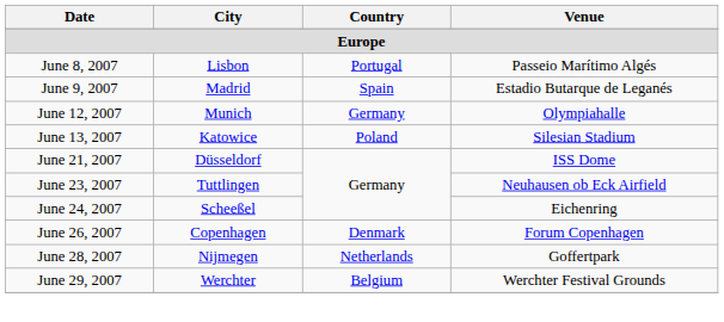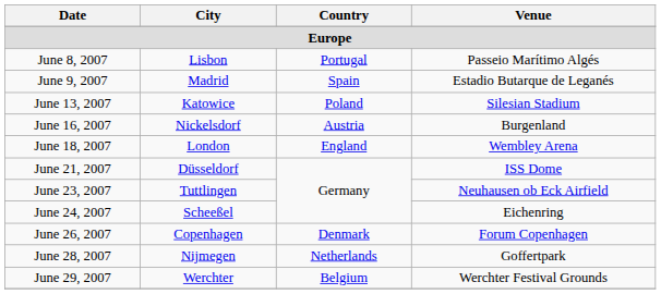- row: June 12, 2007 | Munich | Germany | Olympiahalle
+ row: June 16, 2007 | Nickelsdorf | Austria | Burgenland
+ row: June 18, 2007 | London | England | Wembley Arena
